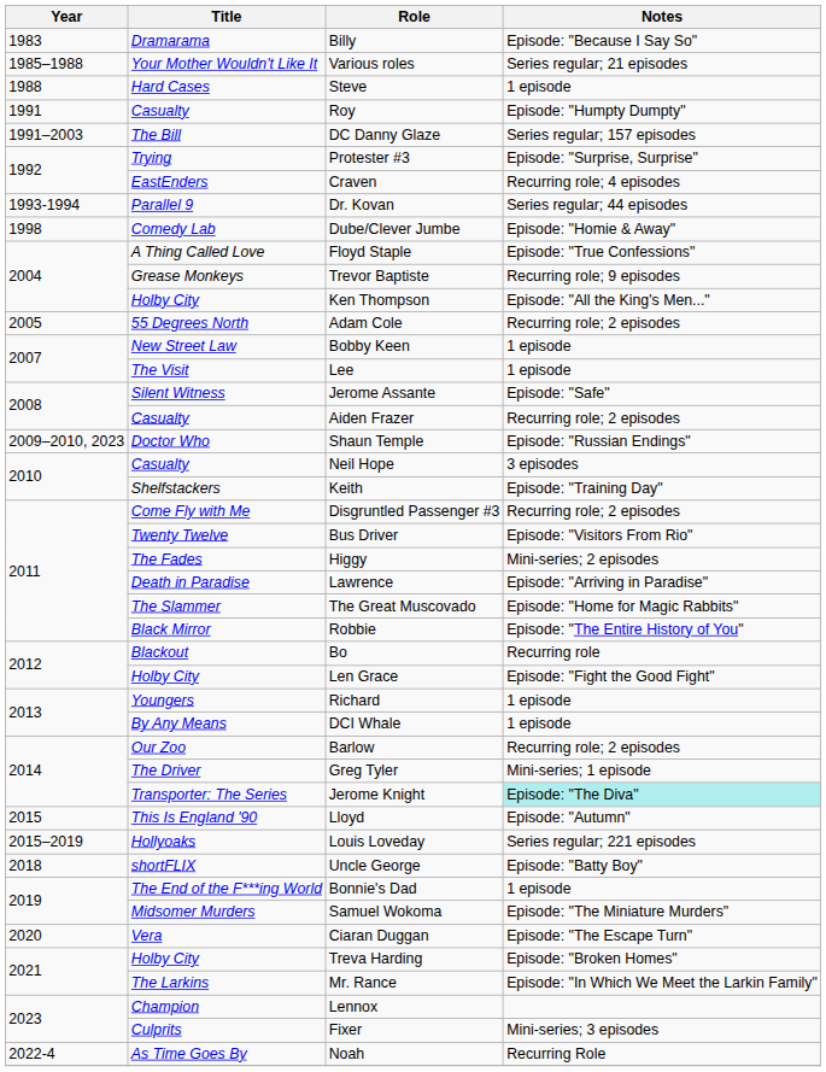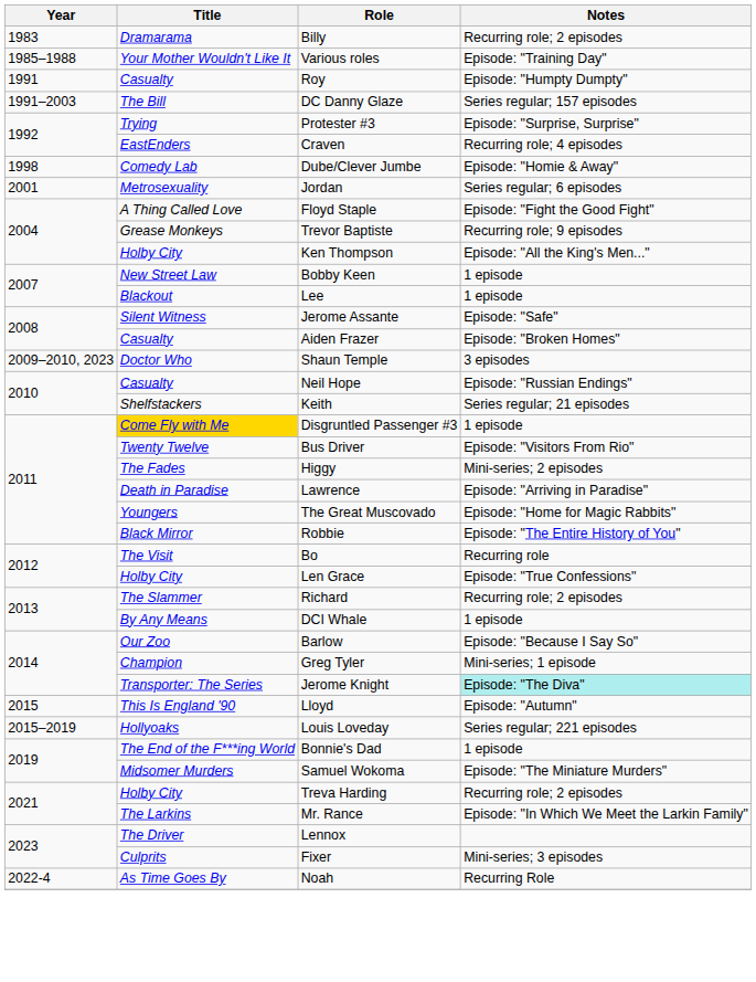Billy | Notes: Episode: "Because I Say So" -> Recurring role; 2 episodes
Various roles | Notes: Series regular; 21 episodes -> Episode: "Training Day"
- row: 1988 | Hard Cases | Steve | 1 episode
- row: 1993-1994 | Parallel 9 | Dr. Kovan | Series regular; 44 episodes
+ row: 2001 | Metrosexuality | Jordan | Series regular; 6 episodes
Floyd Staple | Notes: Episode: "True Confessions" -> Episode: "Fight the Good Fight"
- row: 2005 | 55 Degrees North | Adam Cole | Recurring role; 2 episodes
Lee | Title: The Visit -> Blackout
Aiden Frazer | Notes: Recurring role; 2 episodes -> Episode: "Broken Homes"
Shaun Temple | Notes: Episode: "Russian Endings" -> 3 episodes
Neil Hope | Notes: 3 episodes -> Episode: "Russian Endings"
Keith | Notes: Episode: "Training Day" -> Series regular; 21 episodes
Disgruntled Passenger #3 | Title: no background -> gold background
Disgruntled Passenger #3 | Notes: Recurring role; 2 episodes -> 1 episode
The Great Muscovado | Title: The Slammer -> Youngers
Bo | Title: Blackout -> The Visit
Len Grace | Notes: Episode: "Fight the Good Fight" -> Episode: "True Confessions"
Richard | Title: Youngers -> The Slammer
Richard | Notes: 1 episode -> Recurring role; 2 episodes
Barlow | Notes: Recurring role; 2 episodes -> Episode: "Because I Say So"
Greg Tyler | Title: The Driver -> Champion
- row: 2018 | shortFLIX | Uncle George | Episode: "Batty Boy"
- row: 2020 | Vera | Ciaran Duggan | Episode: "The Escape Turn"
Treva Harding | Notes: Episode: "Broken Homes" -> Recurring role; 2 episodes
Lennox | Title: Champion -> The Driver
